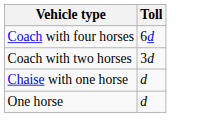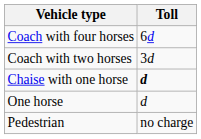Chaise with one horse | Toll: normal -> bold
+ row: Pedestrian | no charge
